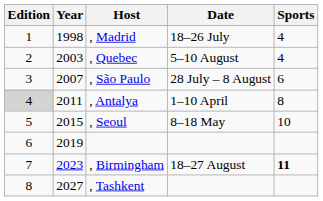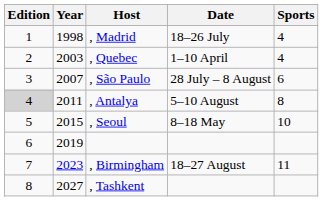, Quebec | Date: 5–10 August -> 1–10 April
, Antalya | Date: 1–10 April -> 5–10 August
, Birmingham | Sports: bold -> normal
